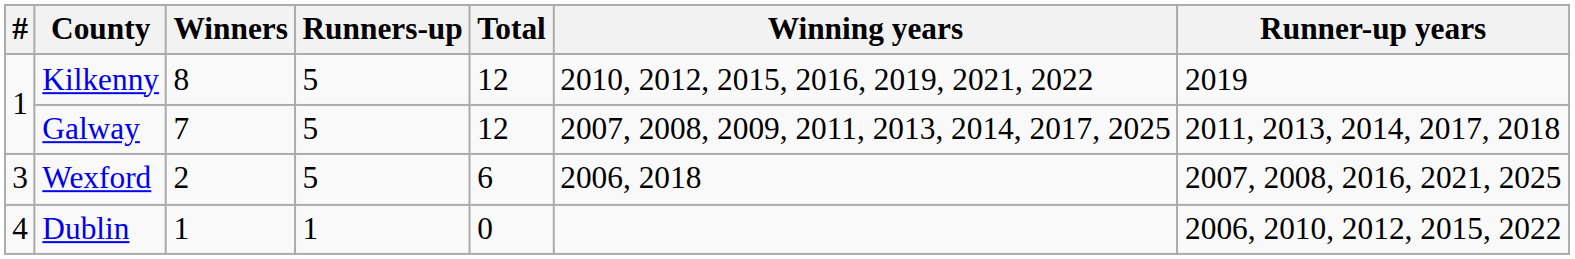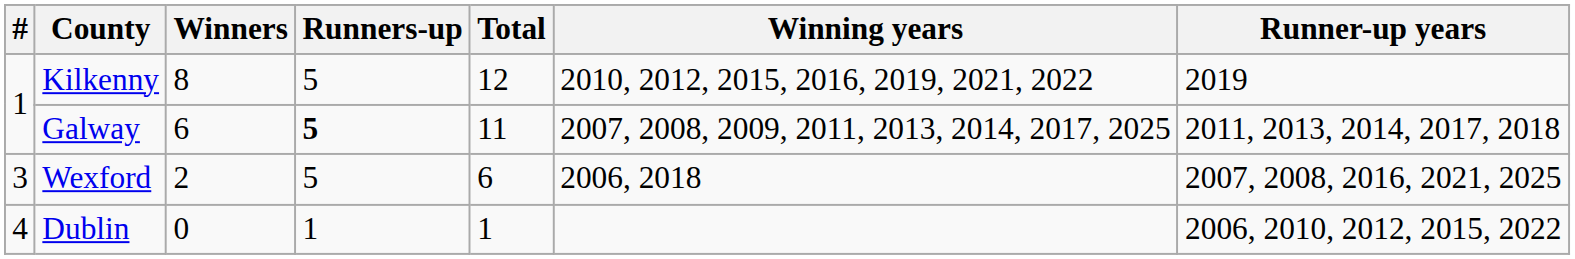Galway | Winners: 7 -> 6
Galway | Runners-up: normal -> bold
Galway | Total: 12 -> 11
Dublin | Winners: 1 -> 0
Dublin | Total: 0 -> 1
